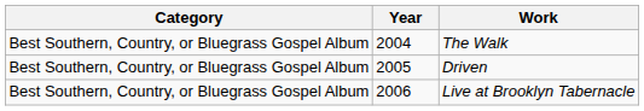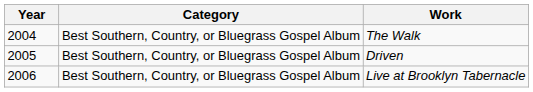columns swapped: Year <-> Category
